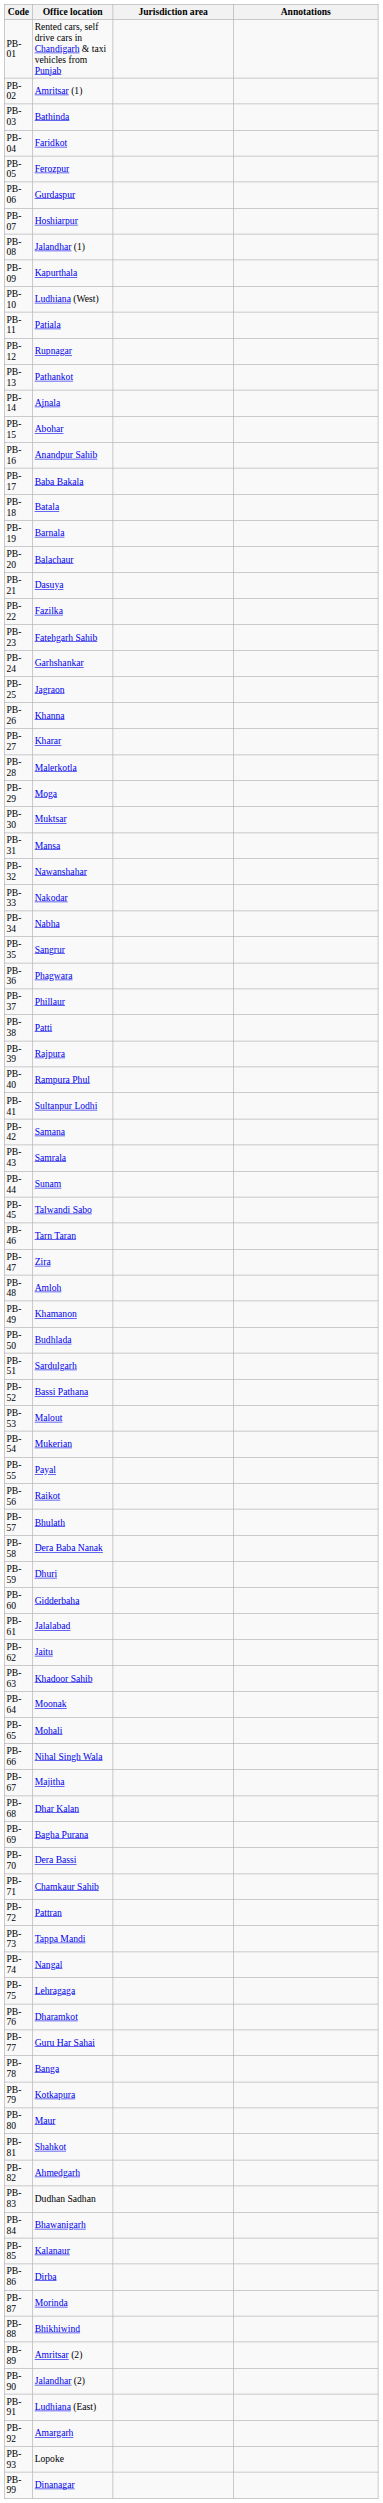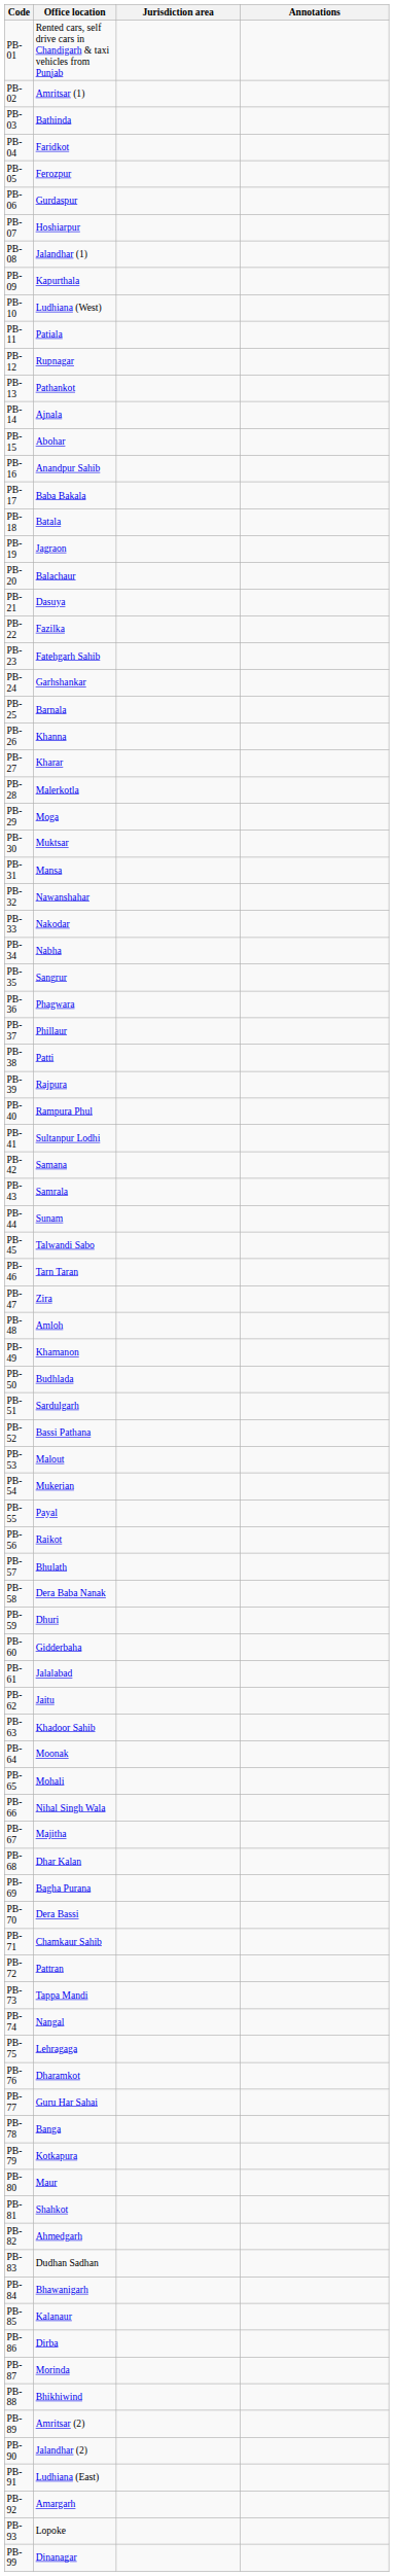PB-19 | Office location: Barnala -> Jagraon
PB-25 | Office location: Jagraon -> Barnala
